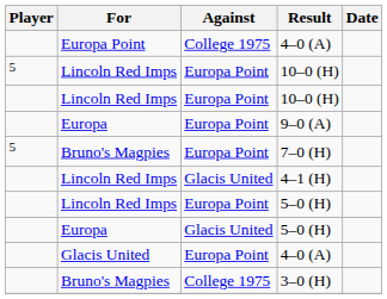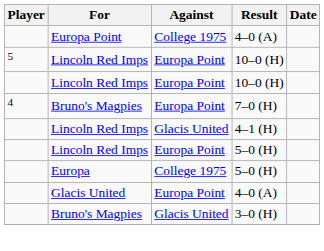- row: Europa | Europa Point | 9–0 (A)
7–0 (H) | Player: 5 -> 4
Europa / 5–0 (H) | Against: Glacis United -> College 1975
3–0 (H) | Against: College 1975 -> Glacis United
